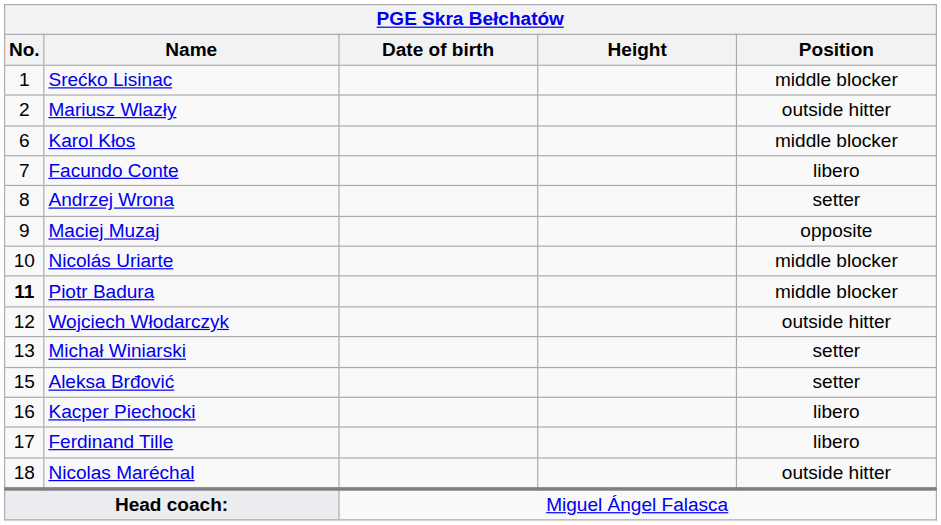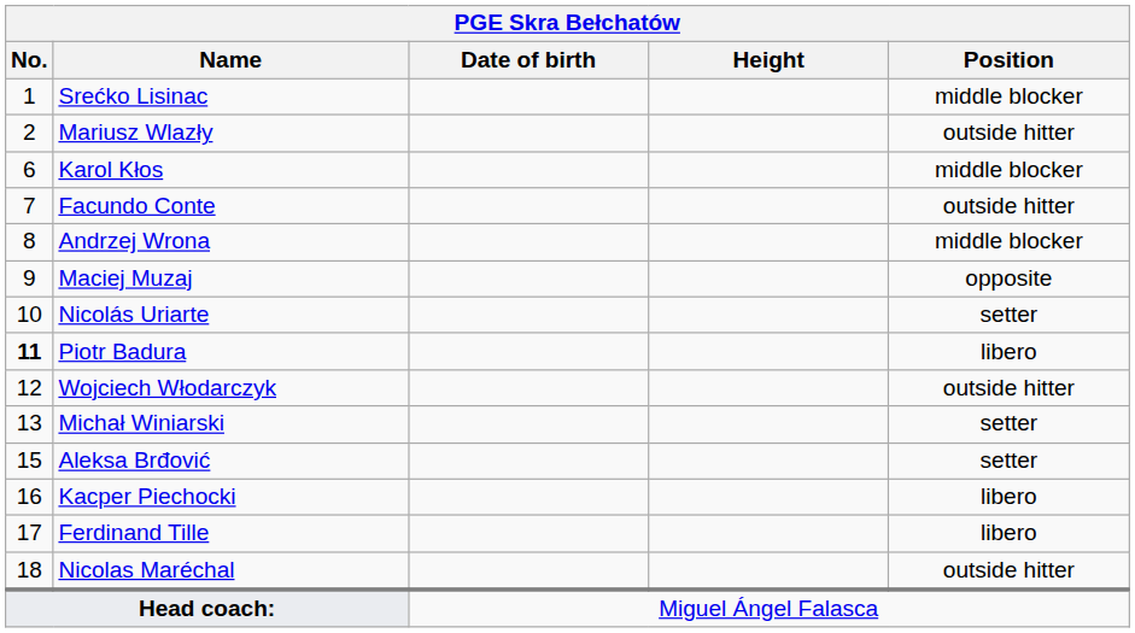Facundo Conte | Position: libero -> outside hitter
Andrzej Wrona | Position: setter -> middle blocker
Nicolás Uriarte | Position: middle blocker -> setter
Piotr Badura | Position: middle blocker -> libero
